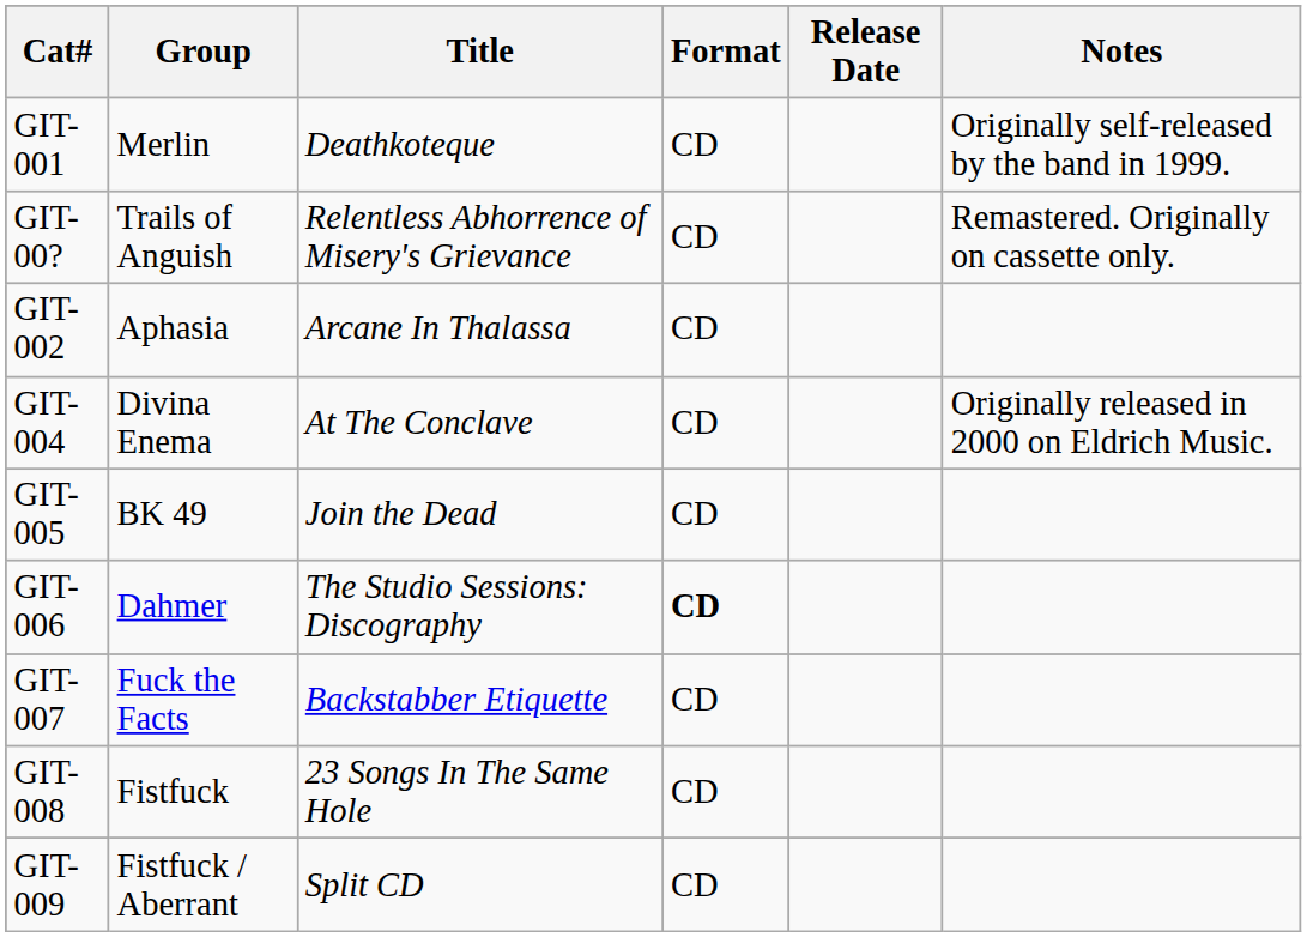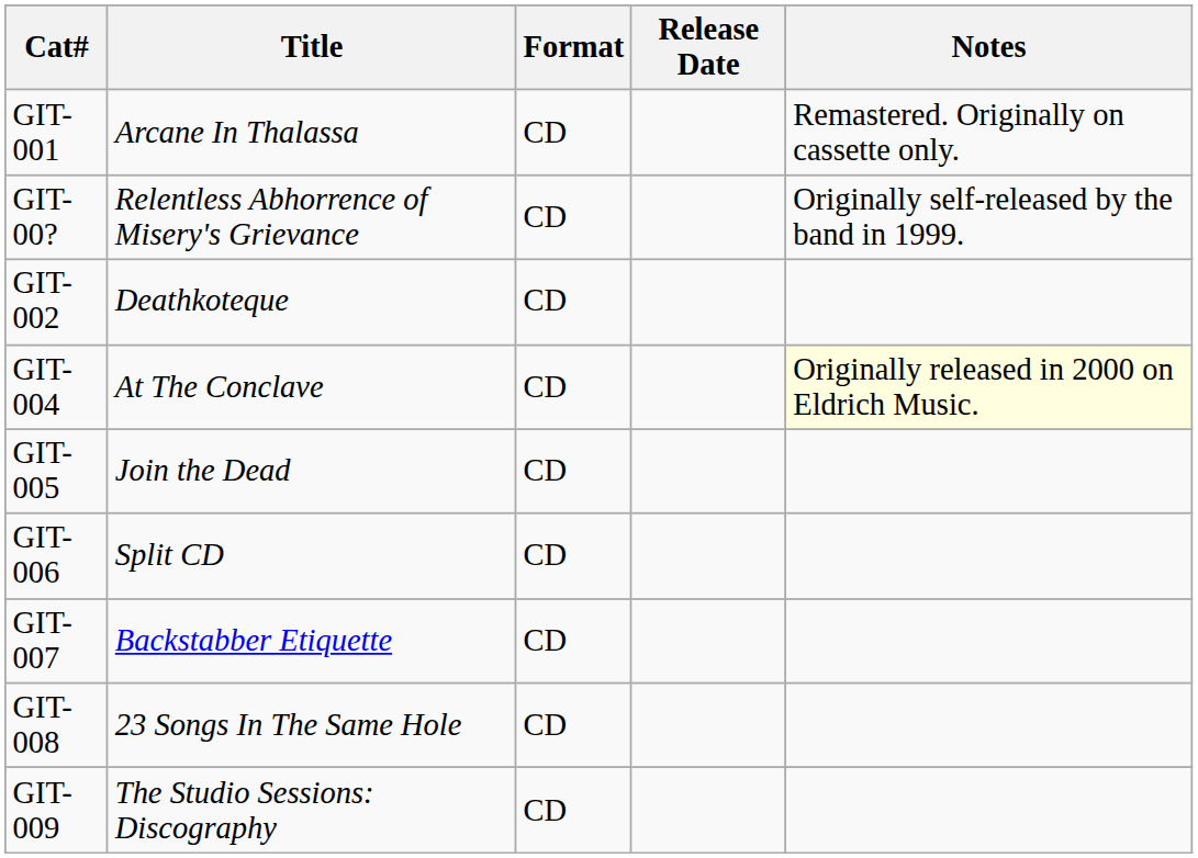- column: Group | Merlin | Trails of Anguish | Aphasia | Divina Enema | BK 49 | Dahmer | Fuck the Facts | Fistfuck | Fistfuck / Aberrant
GIT-001 | Title: Deathkoteque -> Arcane In Thalassa
GIT-001 | Notes: Originally self-released by the band in 1999. -> Remastered. Originally on cassette only.
GIT-00? | Notes: Remastered. Originally on cassette only. -> Originally self-released by the band in 1999.
GIT-002 | Title: Arcane In Thalassa -> Deathkoteque
GIT-004 | Notes: no background -> lightyellow background
GIT-006 | Title: The Studio Sessions: Discography -> Split CD
GIT-006 | Format: bold -> normal
GIT-009 | Title: Split CD -> The Studio Sessions: Discography
